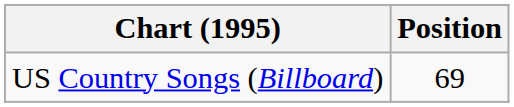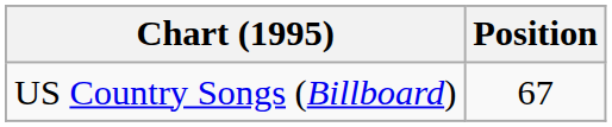US Country Songs (Billboard) | Position: 69 -> 67
